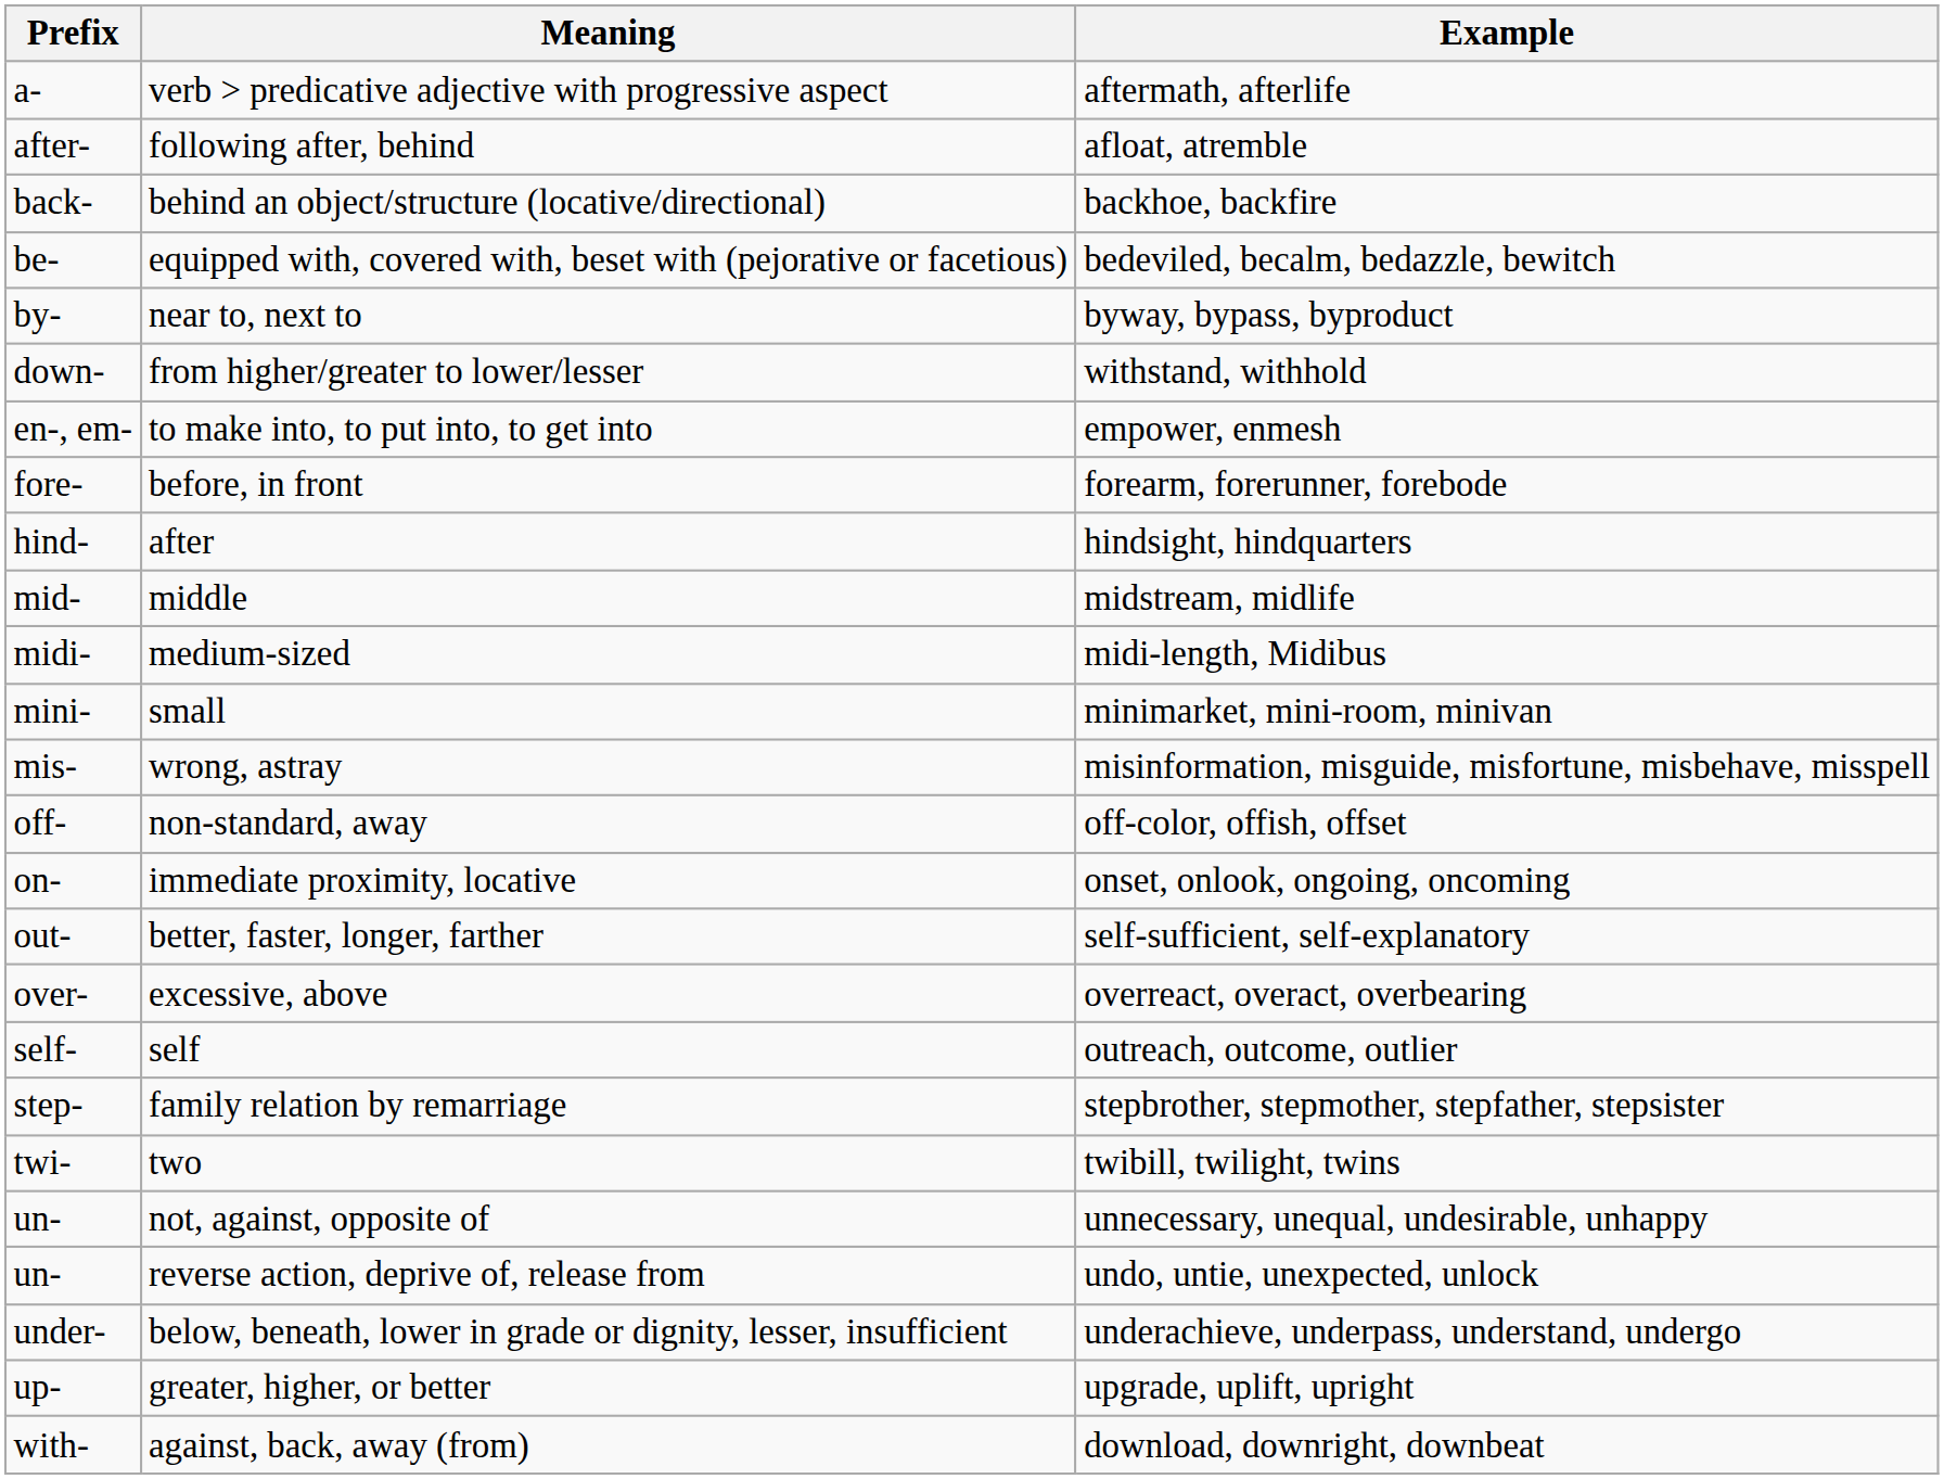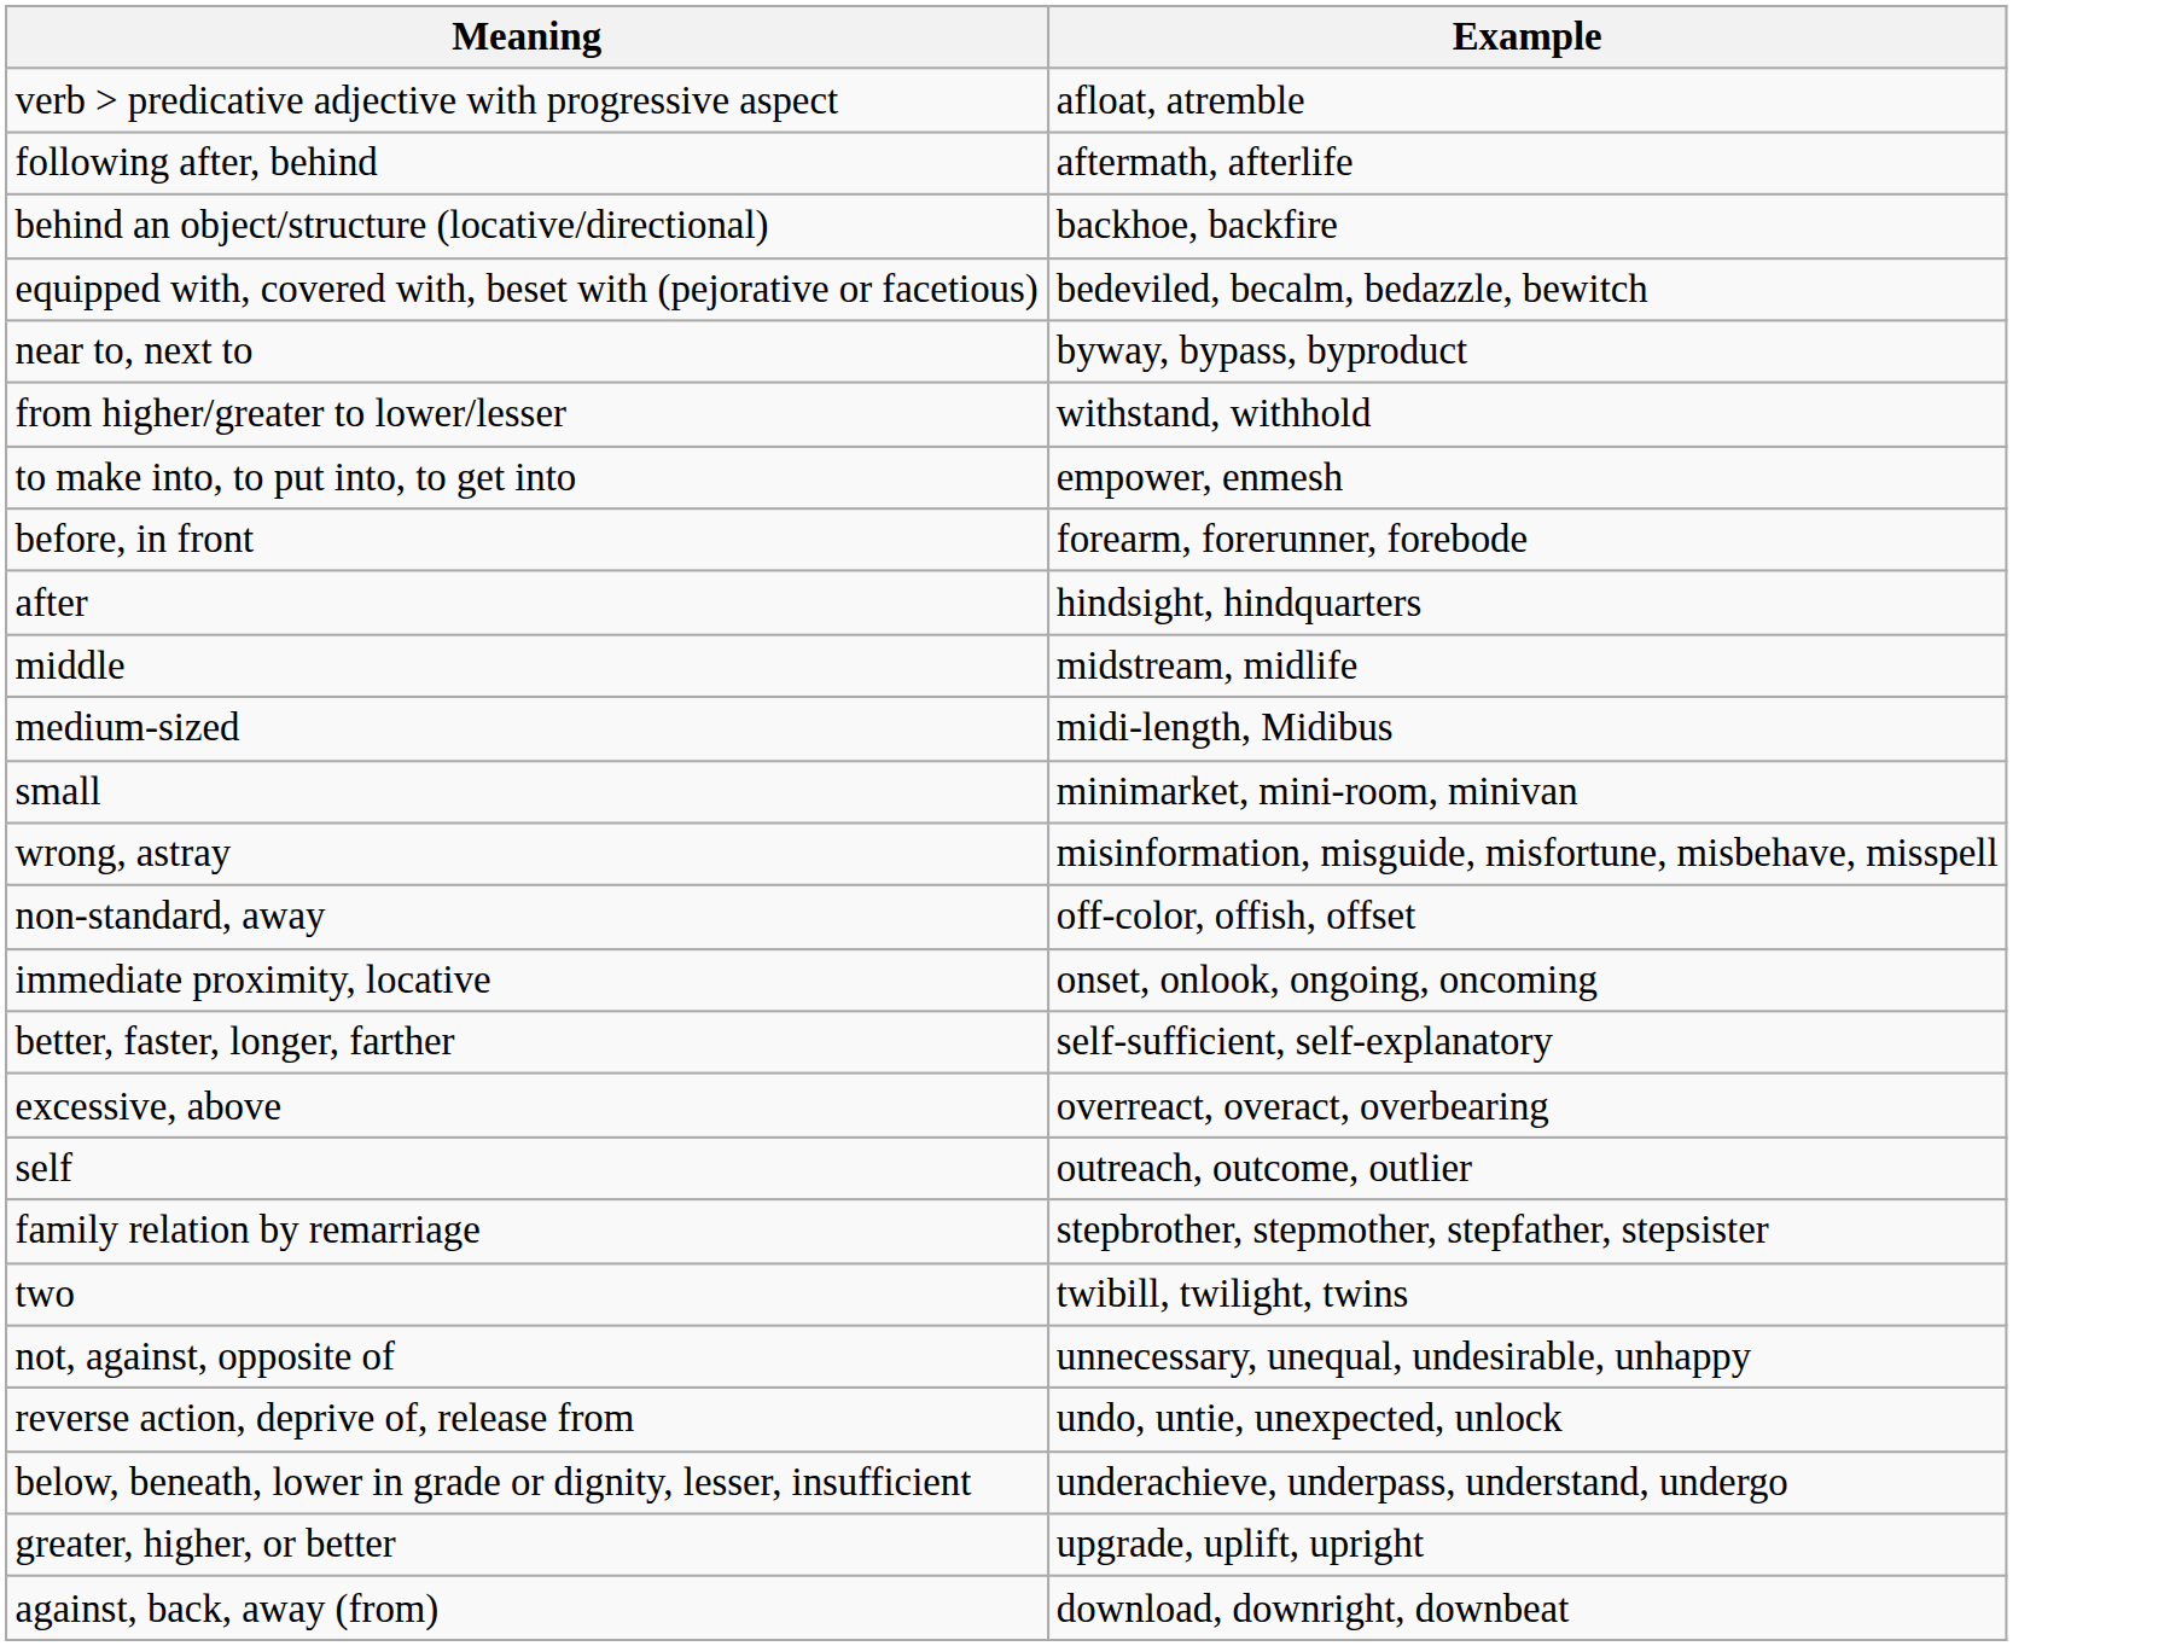- column: Prefix | a- | after- | back- | be- | by- | down- | en-, em- | fore- | hind- | mid- | midi- | mini- | mis- | off- | on- | out- | over- | self- | step- | twi- | un- | un- | under- | up- | with-
verb > predicative adjective with progressive aspect | Example: aftermath, afterlife -> afloat, atremble
following after, behind | Example: afloat, atremble -> aftermath, afterlife
